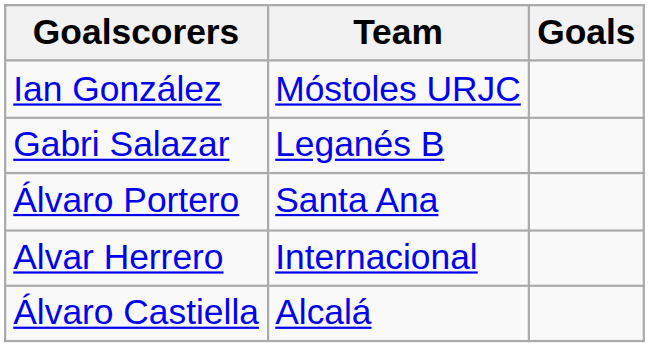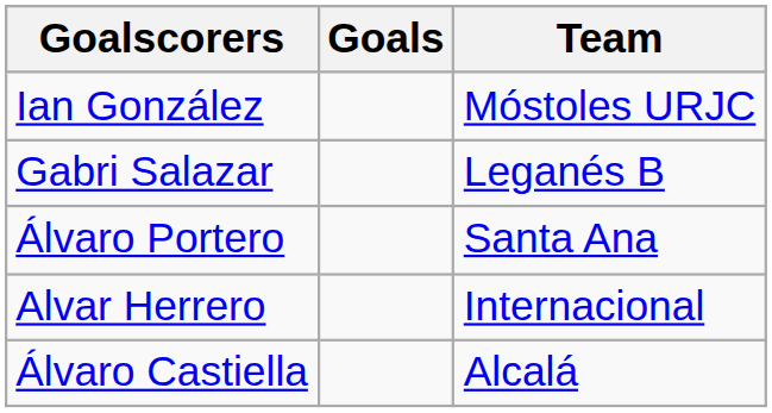columns swapped: Goals <-> Team
